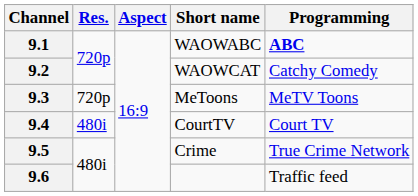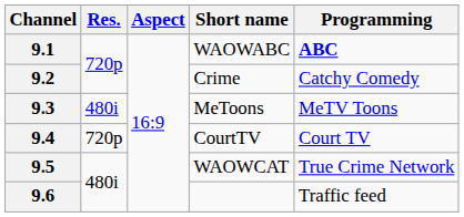9.2 | Short name: WAOWCAT -> Crime
9.3 | Res.: 720p -> 480i
9.4 | Res.: 480i -> 720p
9.5 | Short name: Crime -> WAOWCAT
